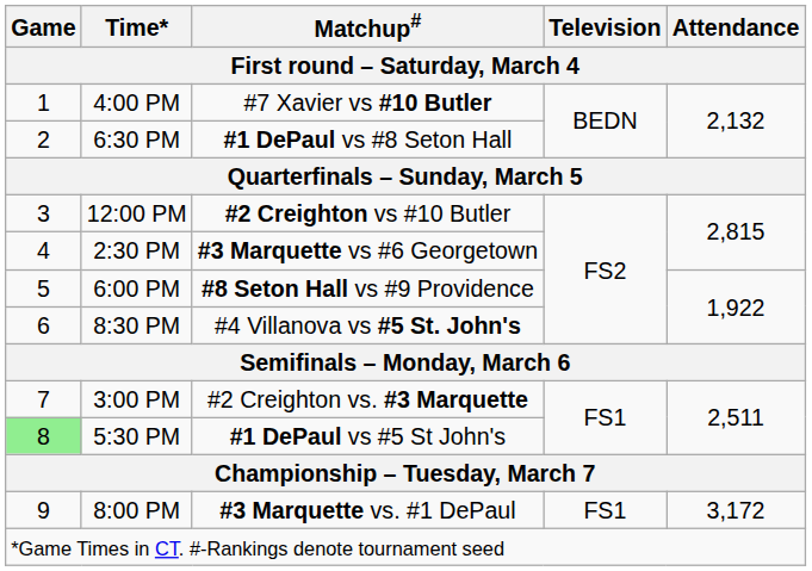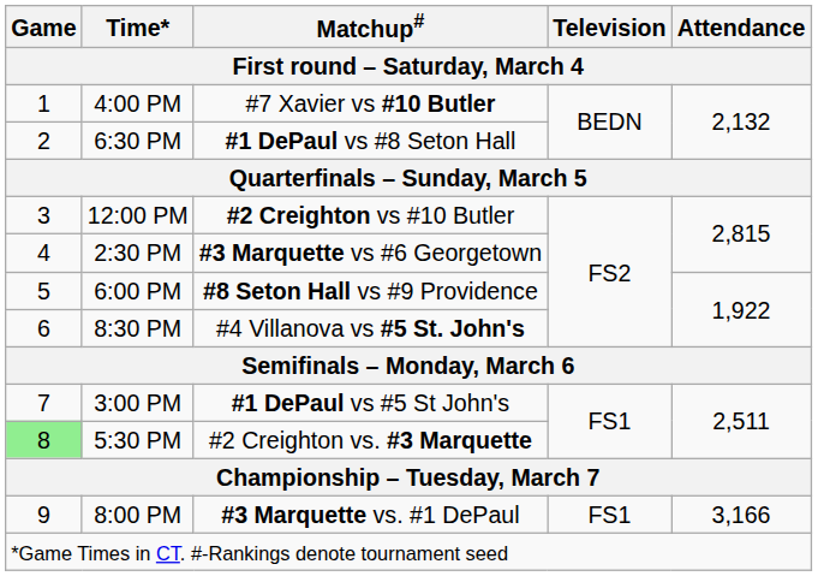3:00 PM | Matchup# / First round – Saturday, March 4: #2 Creighton vs. #3 Marquette -> #1 DePaul vs #5 St John's
5:30 PM | Matchup# / First round – Saturday, March 4: #1 DePaul vs #5 St John's -> #2 Creighton vs. #3 Marquette
8:00 PM | Attendance / First round – Saturday, March 4: 3,172 -> 3,166
